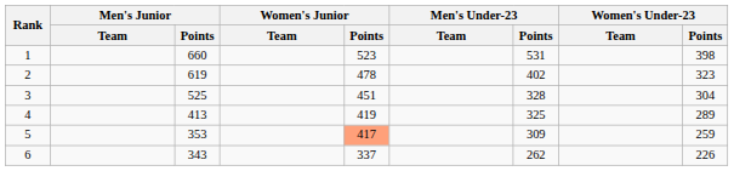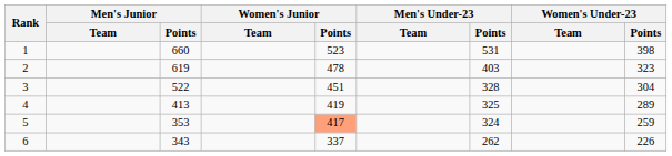2 | Men's Under-23 / Points: 402 -> 403
3 | Men's Junior / Points: 525 -> 522
5 | Men's Under-23 / Points: 309 -> 324
